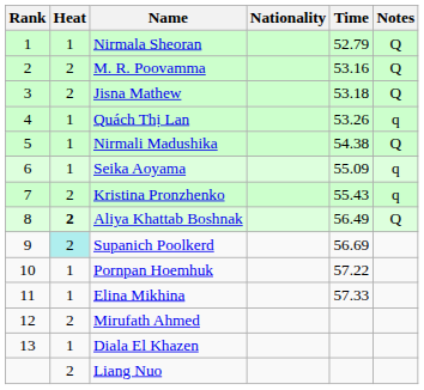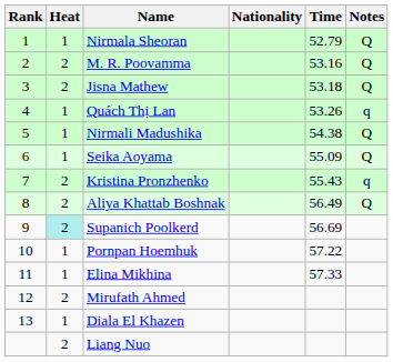Seika Aoyama | Notes: q -> Q
Aliya Khattab Boshnak | Heat: bold -> normal
